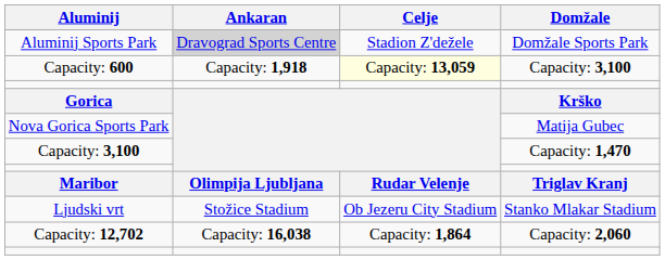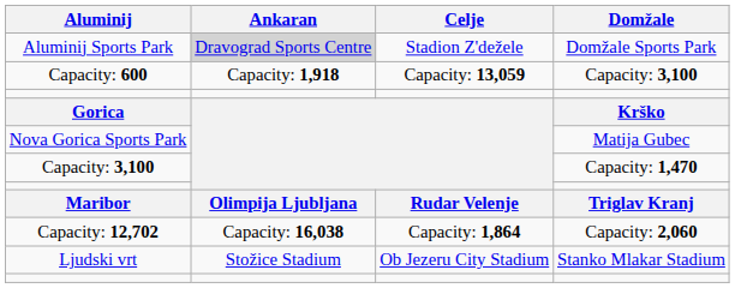Capacity: 600 | Celje: lightyellow background -> no background
rows swapped: Ljudski vrt <-> Capacity: 12,702
